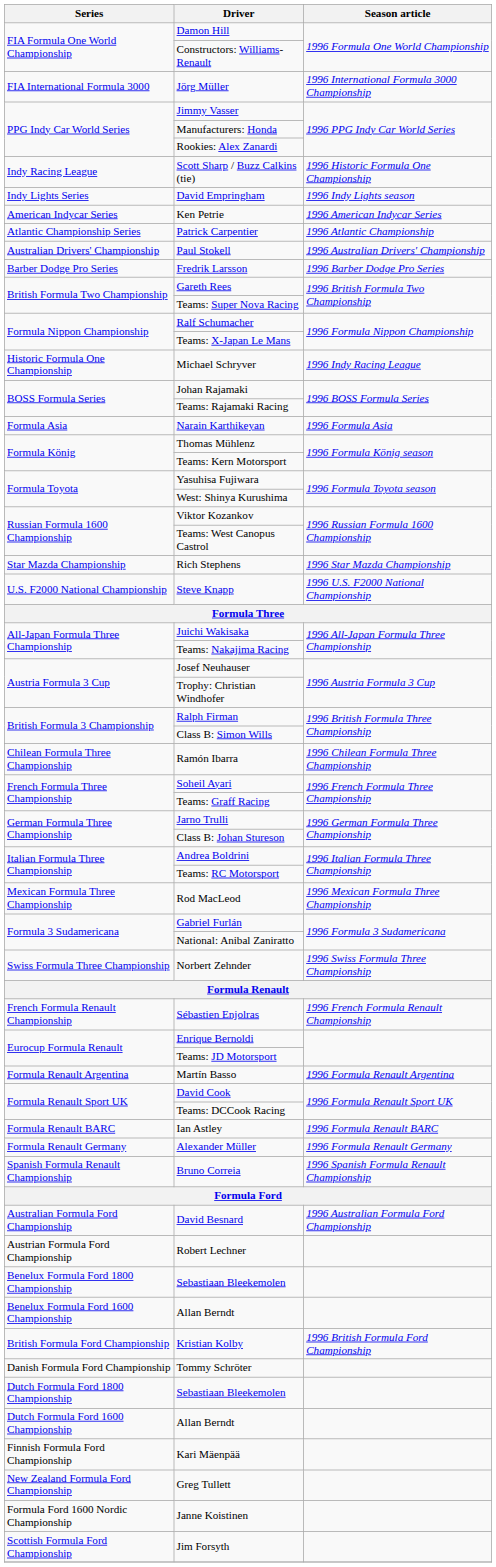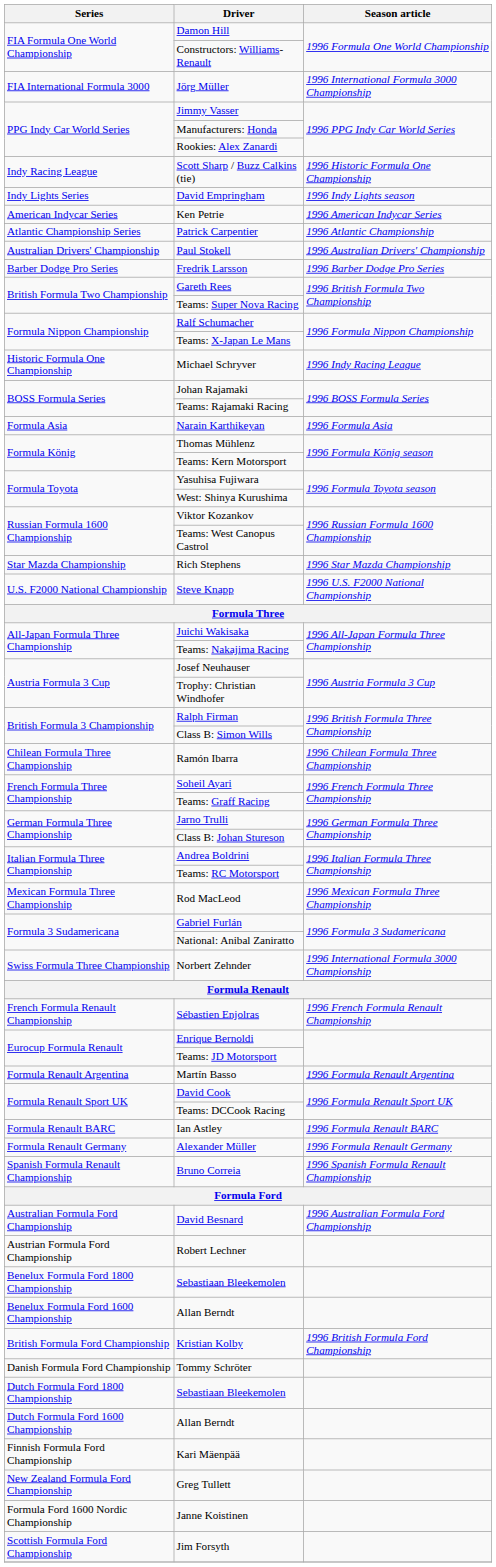Norbert Zehnder | Season article: 1996 Swiss Formula Three Championship -> 1996 International Formula 3000 Championship
